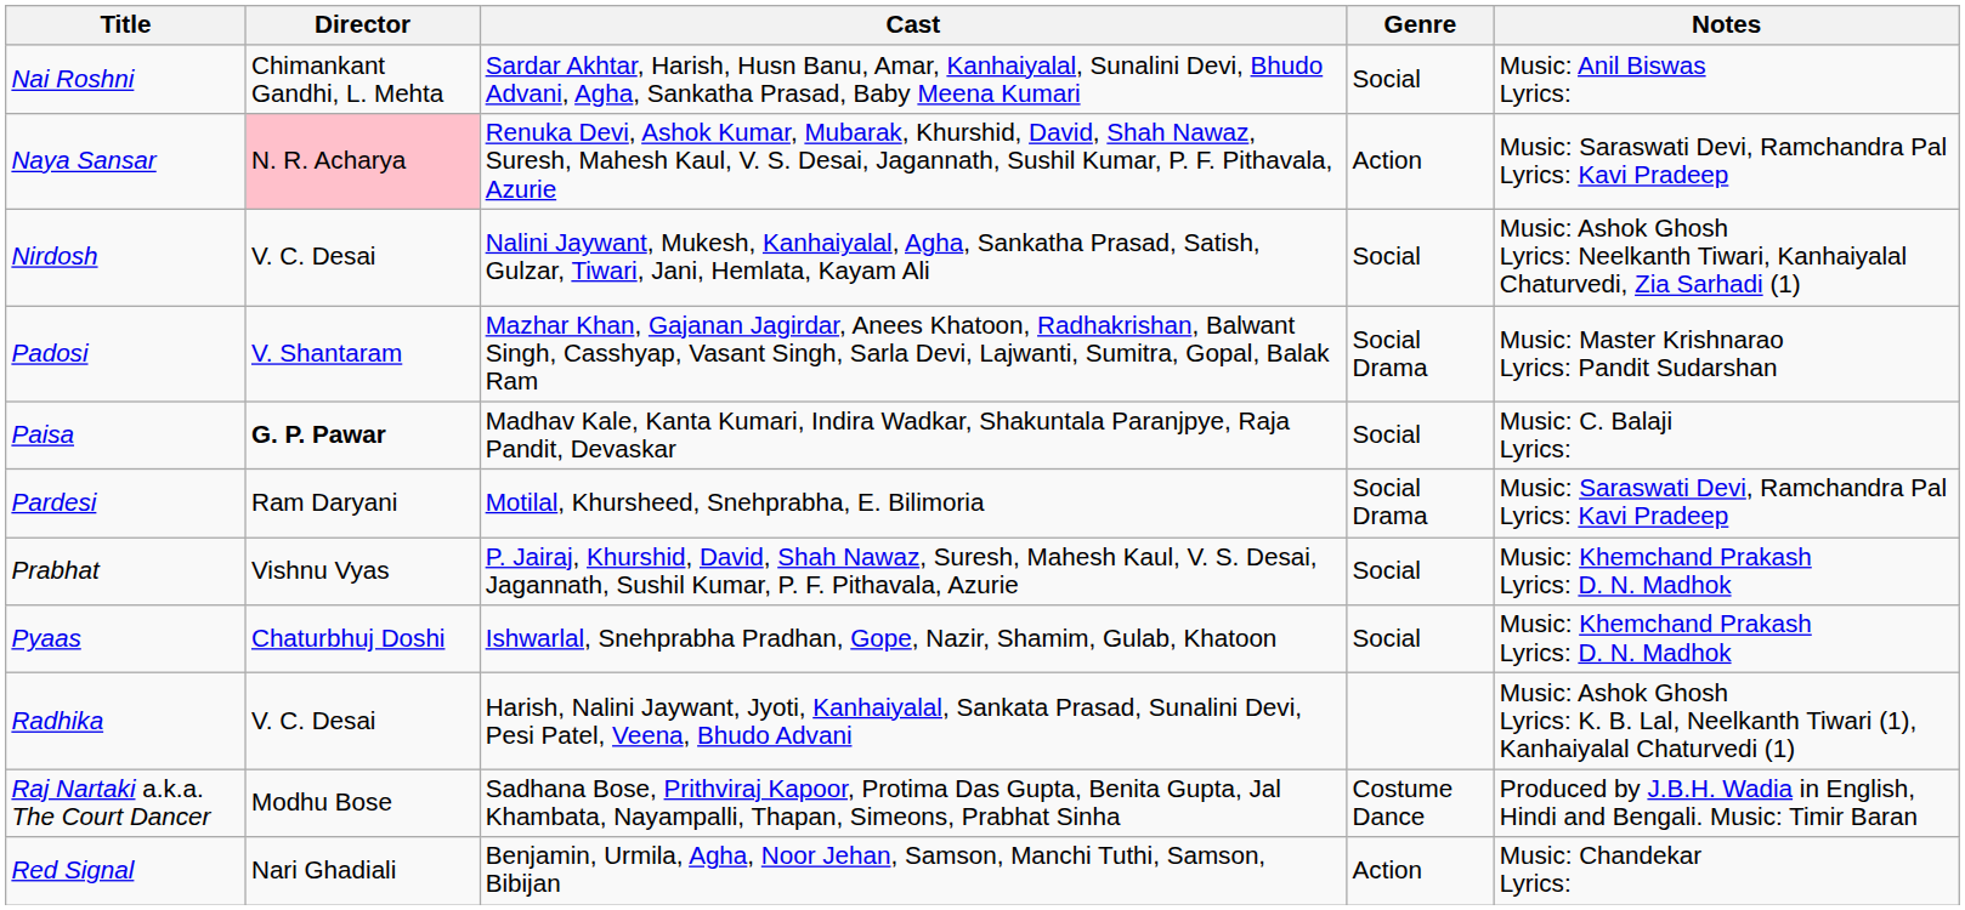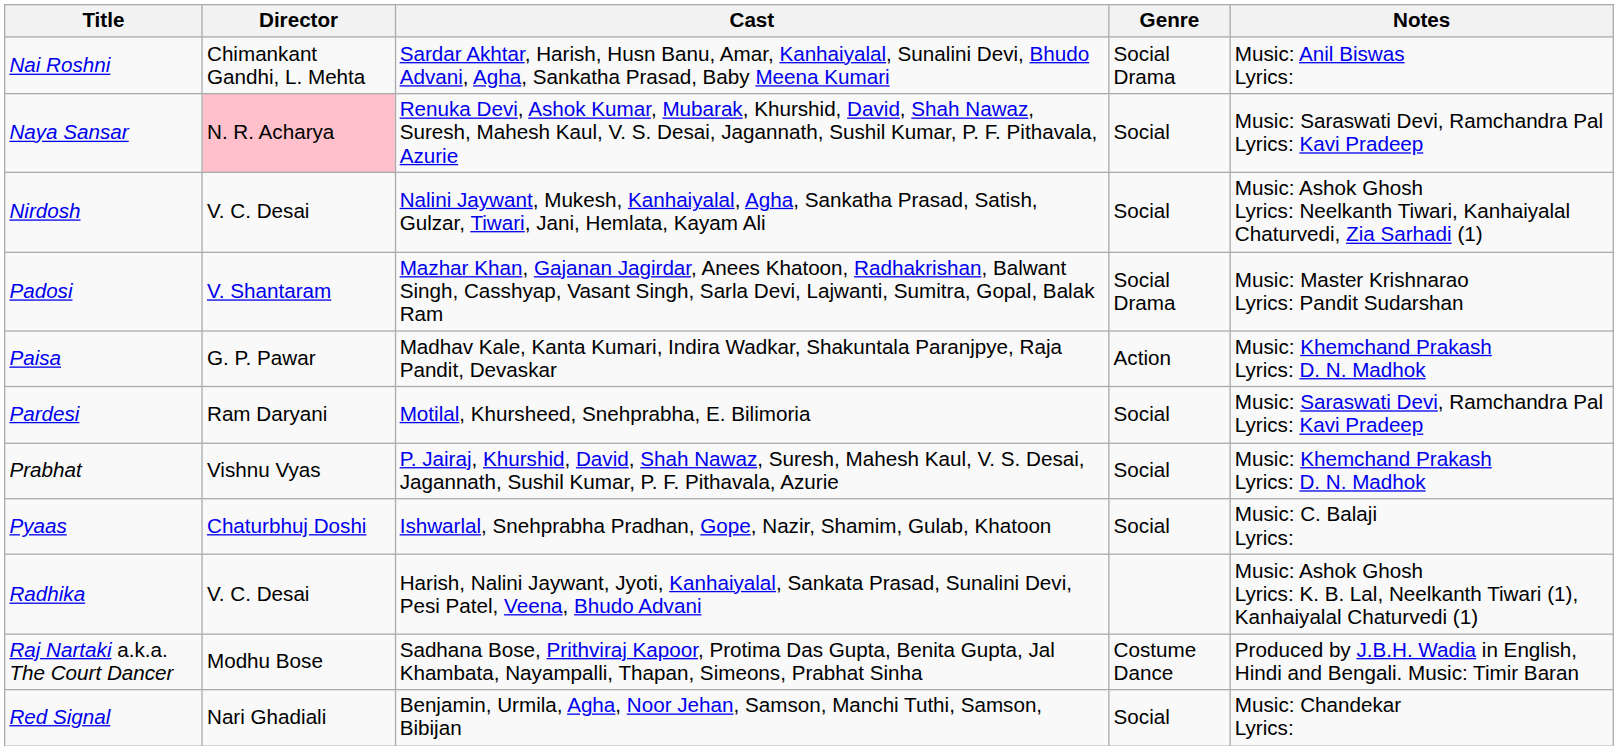Nai Roshni | Genre: Social -> Social Drama
Naya Sansar | Genre: Action -> Social
Paisa | Director: bold -> normal
Paisa | Genre: Social -> Action
Paisa | Notes: Music: C. Balaji Lyrics: -> Music: Khemchand Prakash Lyrics: D. N. Madhok
Pardesi | Genre: Social Drama -> Social
Pyaas | Notes: Music: Khemchand Prakash Lyrics: D. N. Madhok -> Music: C. Balaji Lyrics:
Red Signal | Genre: Action -> Social
